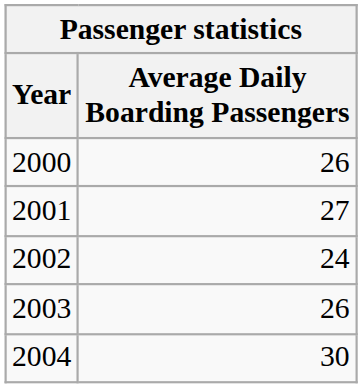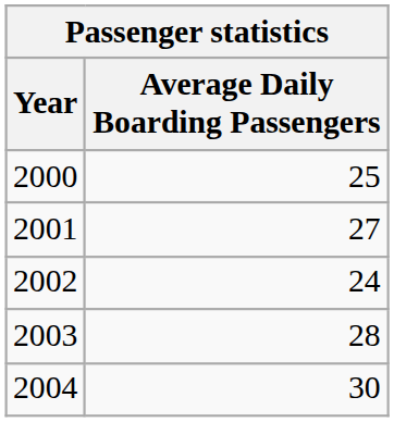2000 | Average Daily Boarding Passengers: 26 -> 25
2003 | Average Daily Boarding Passengers: 26 -> 28
